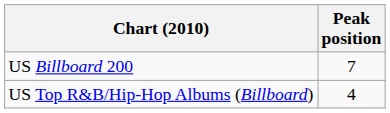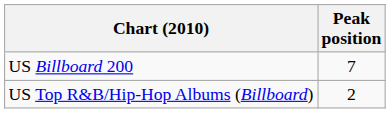US Top R&B/Hip-Hop Albums (Billboard) | Peak position: 4 -> 2
